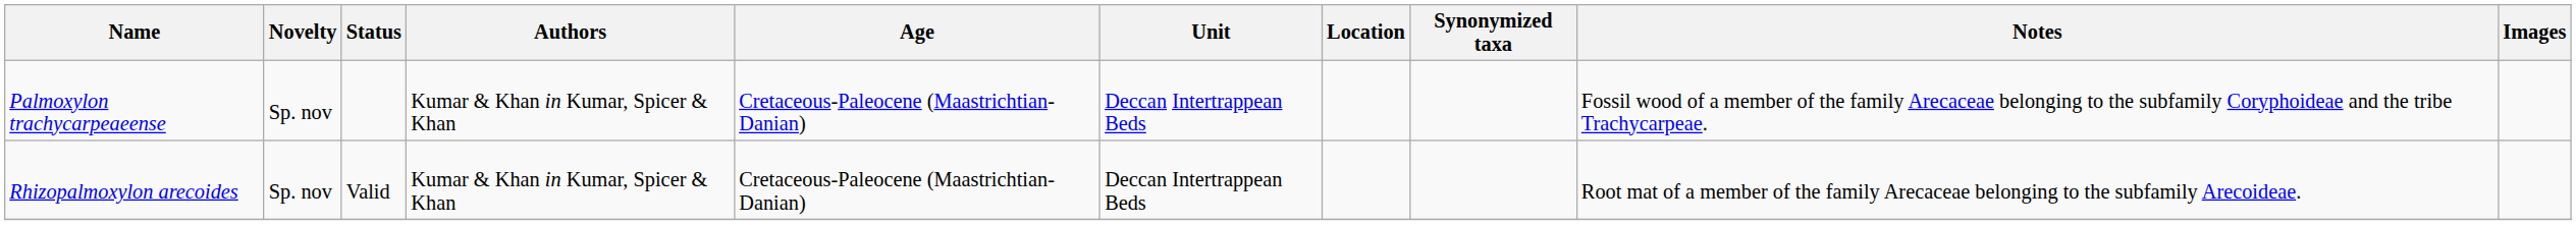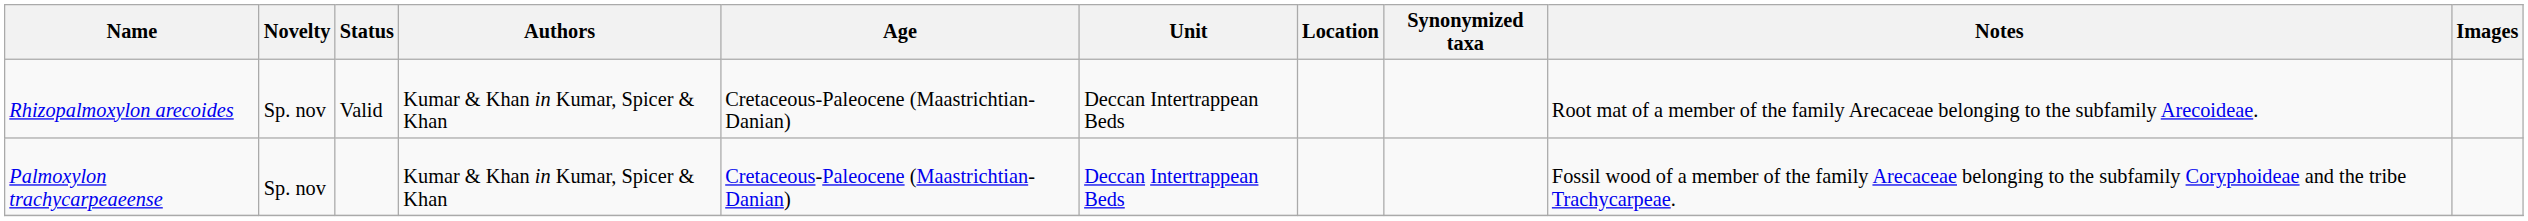rows swapped: Palmoxylon trachycarpeaeense <-> Rhizopalmoxylon arecoides
